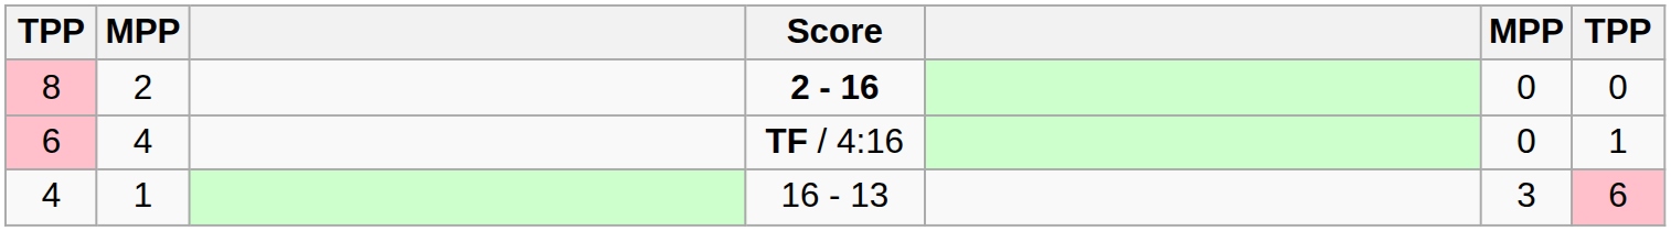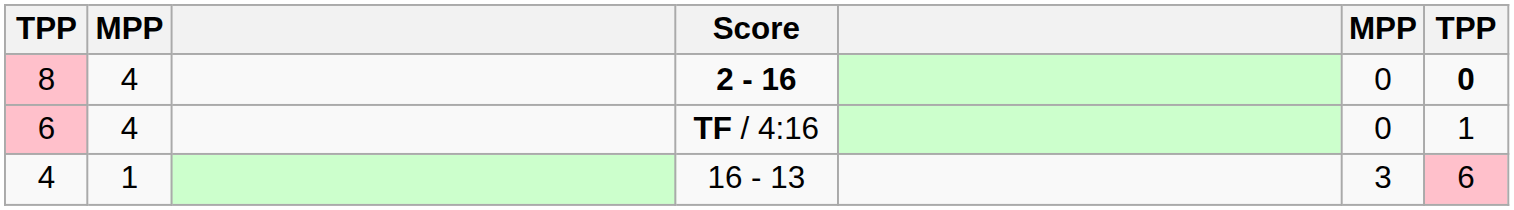8 | column 2: 2 -> 4
8 | column 7: normal -> bold
